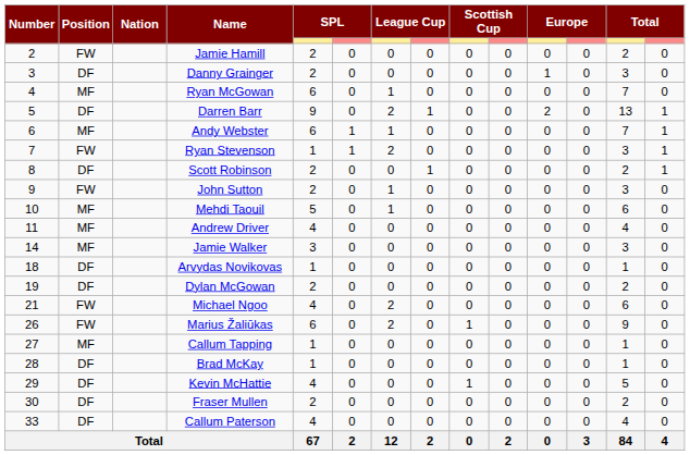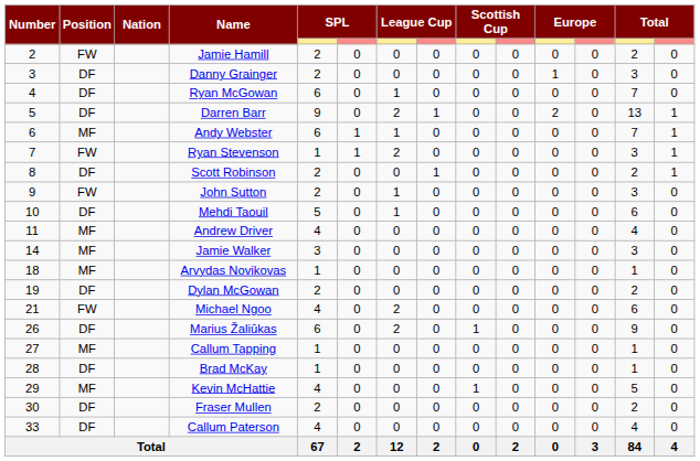Ryan McGowan | Position: MF -> DF
Mehdi Taouil | Position: MF -> DF
Arvydas Novikovas | Position: DF -> MF
Marius Žaliūkas | Position: FW -> DF
Kevin McHattie | Position: DF -> MF
